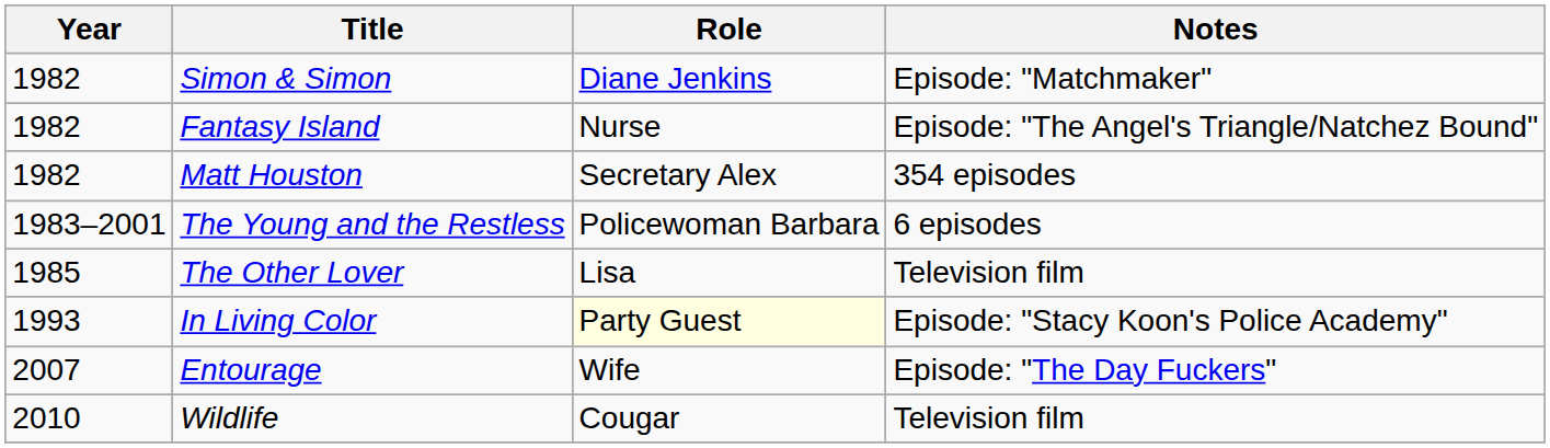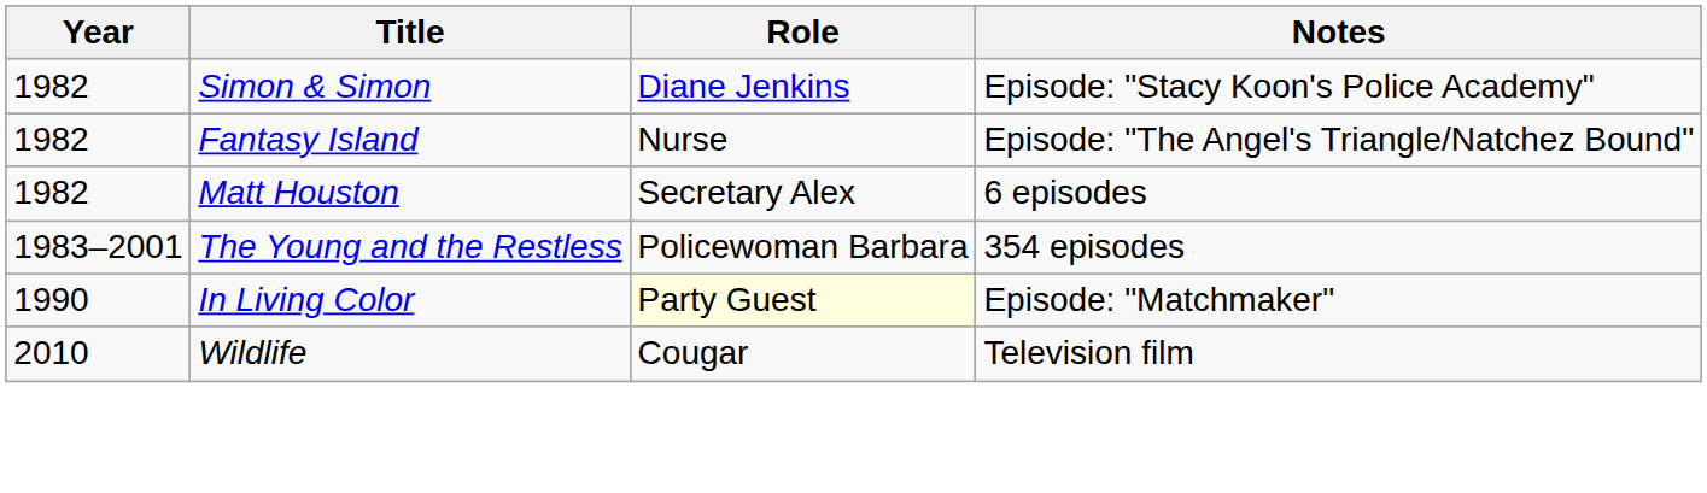Simon & Simon | Notes: Episode: "Matchmaker" -> Episode: "Stacy Koon's Police Academy"
Matt Houston | Notes: 354 episodes -> 6 episodes
The Young and the Restless | Notes: 6 episodes -> 354 episodes
- row: 1985 | The Other Lover | Lisa | Television film
In Living Color | Year: 1993 -> 1990
In Living Color | Notes: Episode: "Stacy Koon's Police Academy" -> Episode: "Matchmaker"
- row: 2007 | Entourage | Wife | Episode: "The Day Fuckers"
